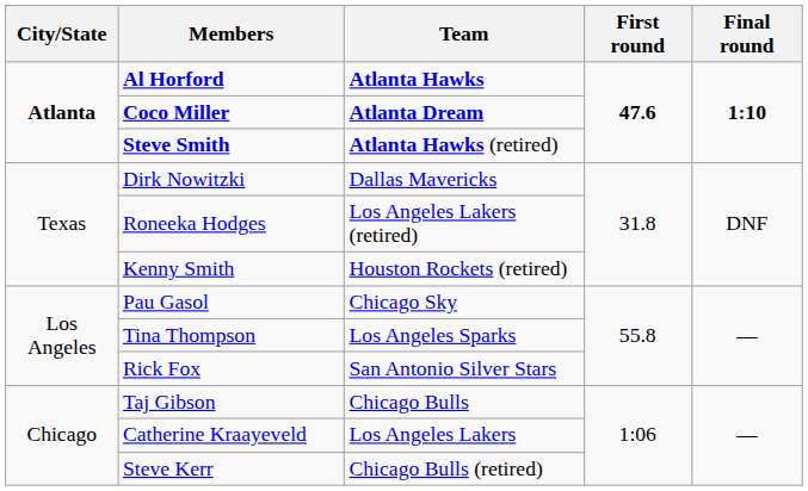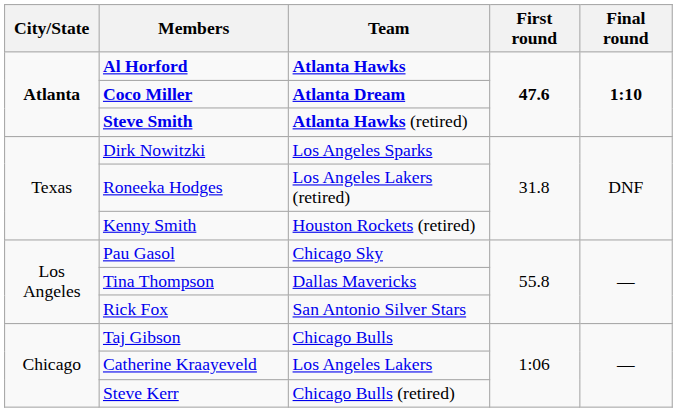Dirk Nowitzki | Team: Dallas Mavericks -> Los Angeles Sparks
Tina Thompson | Team: Los Angeles Sparks -> Dallas Mavericks
